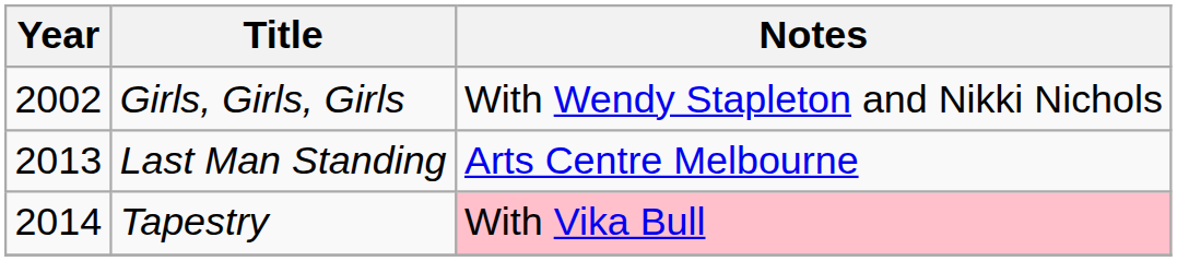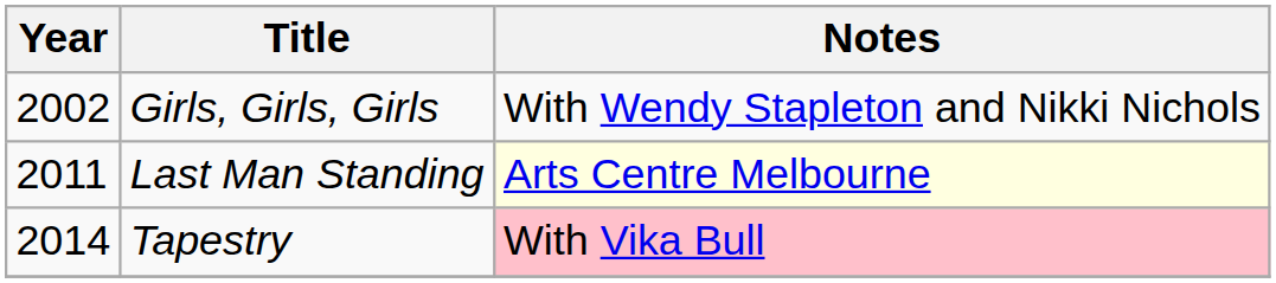Last Man Standing | Year: 2013 -> 2011
Last Man Standing | Notes: no background -> lightyellow background
